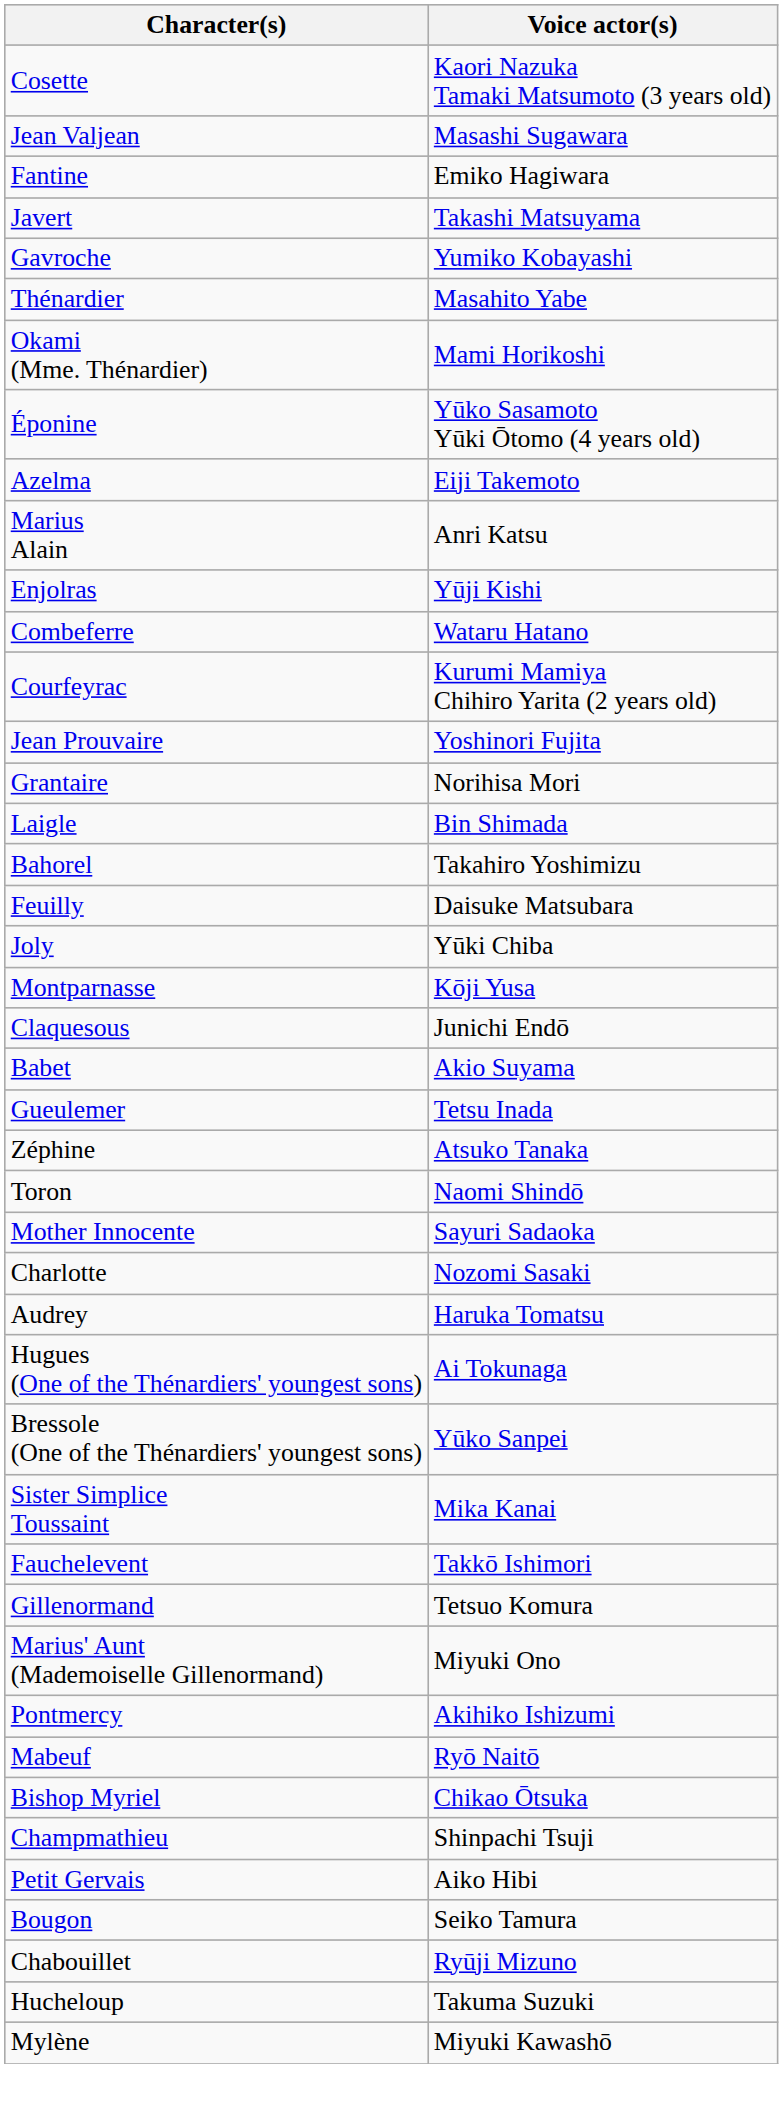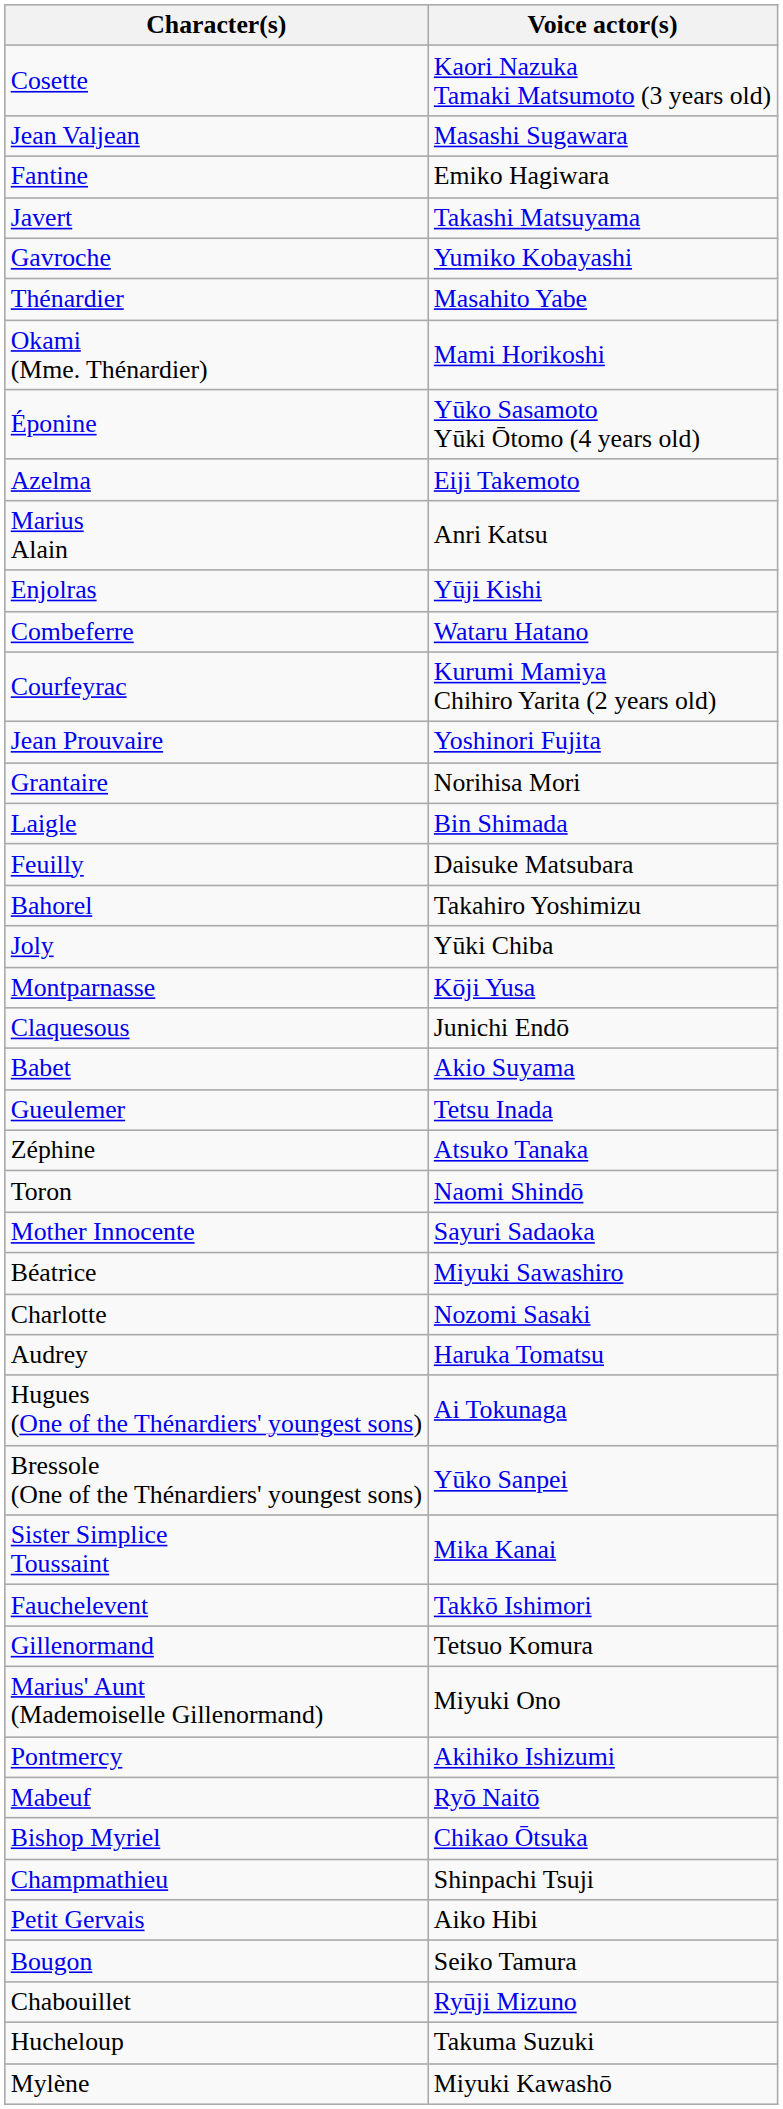rows swapped: Feuilly <-> Bahorel
+ row: Béatrice | Miyuki Sawashiro
